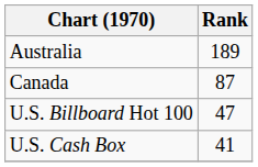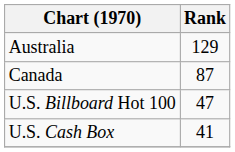Australia | Rank: 189 -> 129
